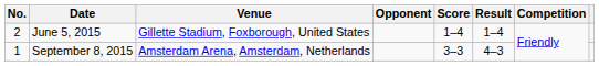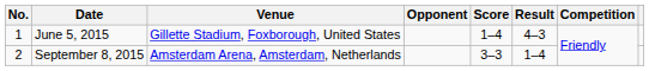June 5, 2015 | No.: 2 -> 1
June 5, 2015 | Result: 1–4 -> 4–3
September 8, 2015 | No.: 1 -> 2
September 8, 2015 | Result: 4–3 -> 1–4
